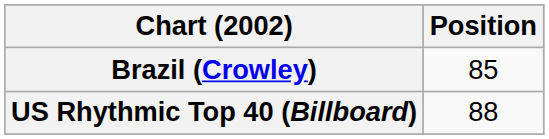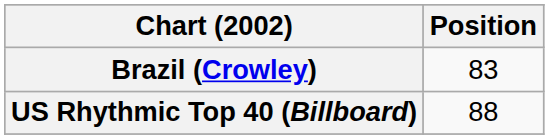Brazil (Crowley) | Position: 85 -> 83
